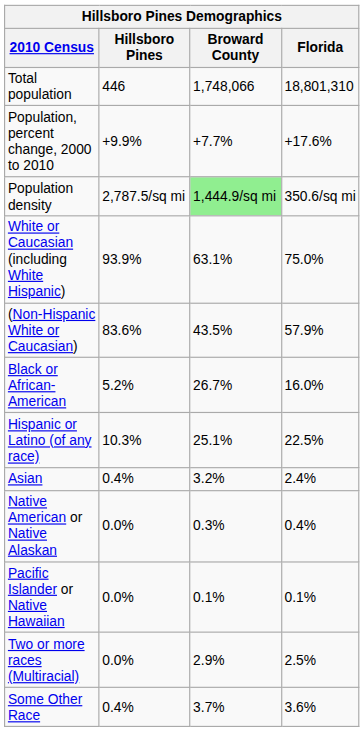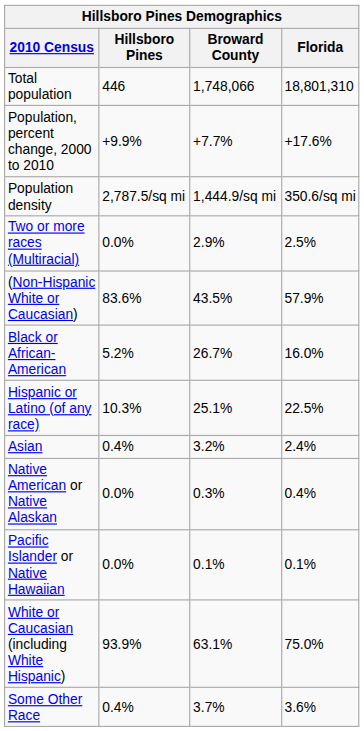Population density | Broward County: lightgreen background -> no background
rows swapped: White or Caucasian (including White Hispanic) <-> Two or more races (Multiracial)
